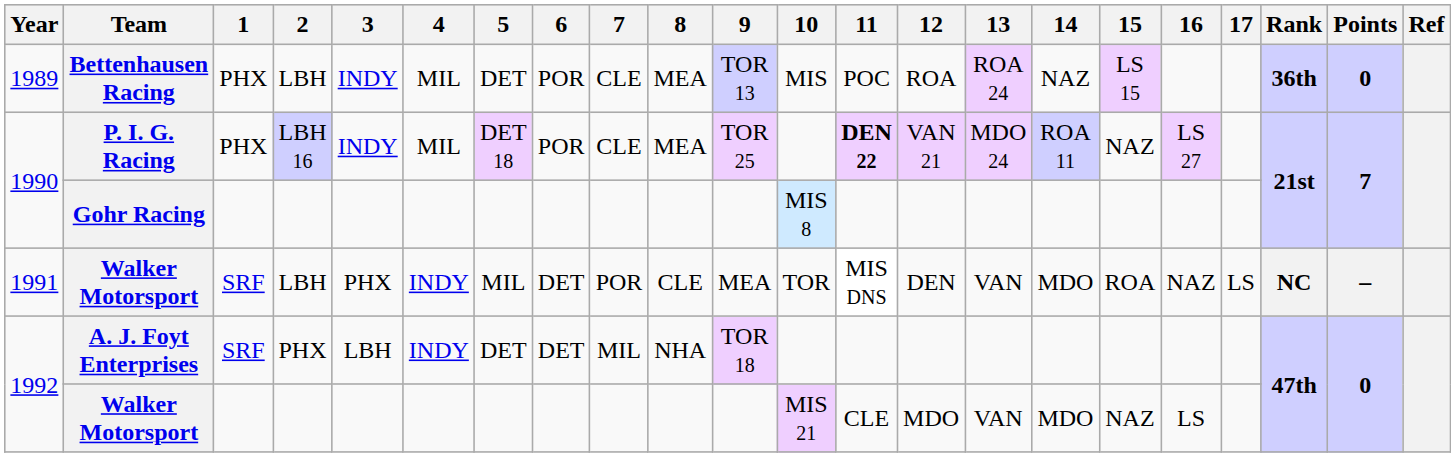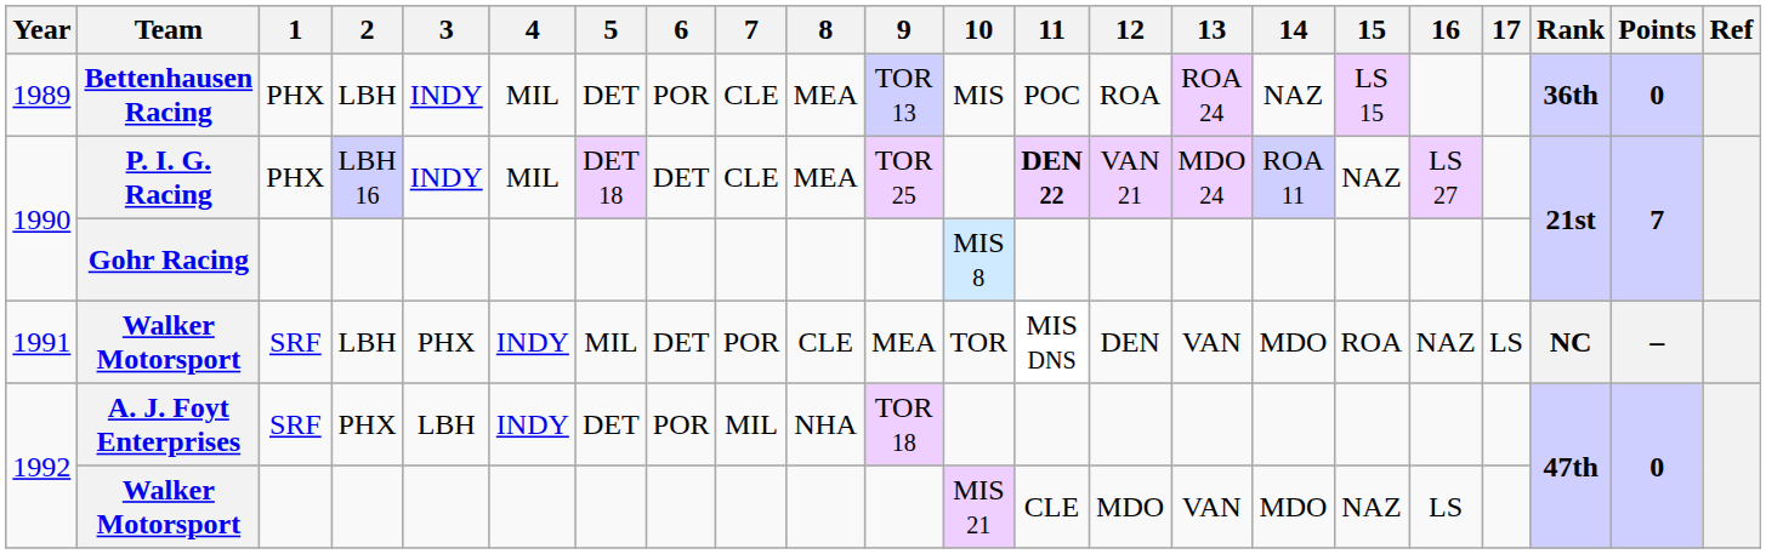P. I. G. Racing | 6: POR -> DET
A. J. Foyt Enterprises | 6: DET -> POR
